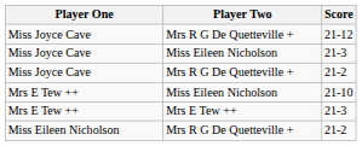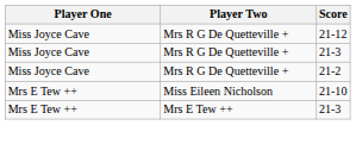Miss Joyce Cave / 21-3 | Player Two: Miss Eileen Nicholson -> Mrs R G De Quetteville +
- row: Miss Eileen Nicholson | Mrs R G De Quetteville + | 21-2
